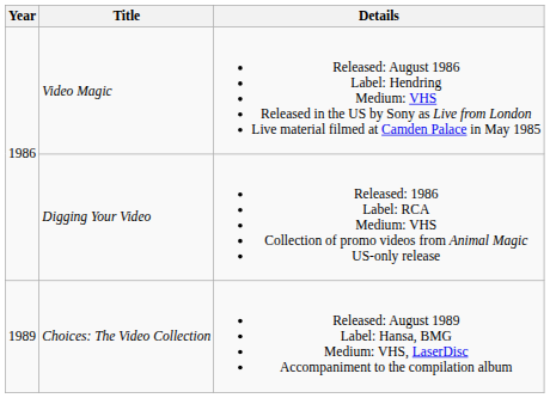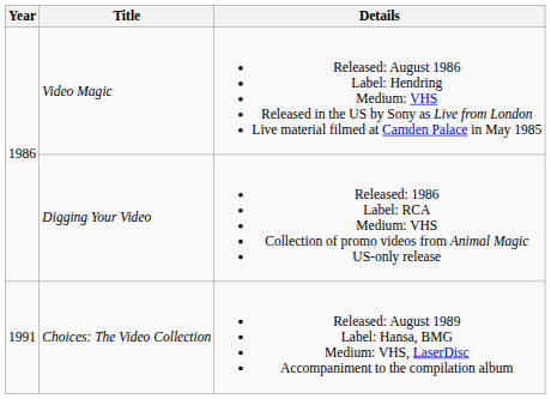Choices: The Video Collection | Year: 1989 -> 1991
